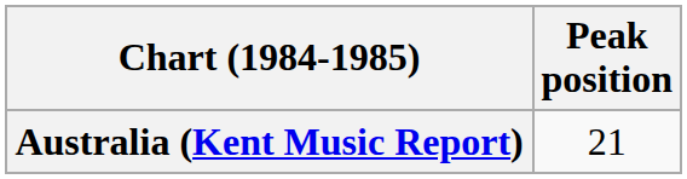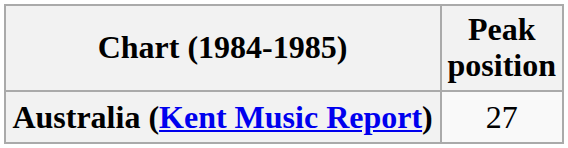Australia (Kent Music Report) | Peak position: 21 -> 27
